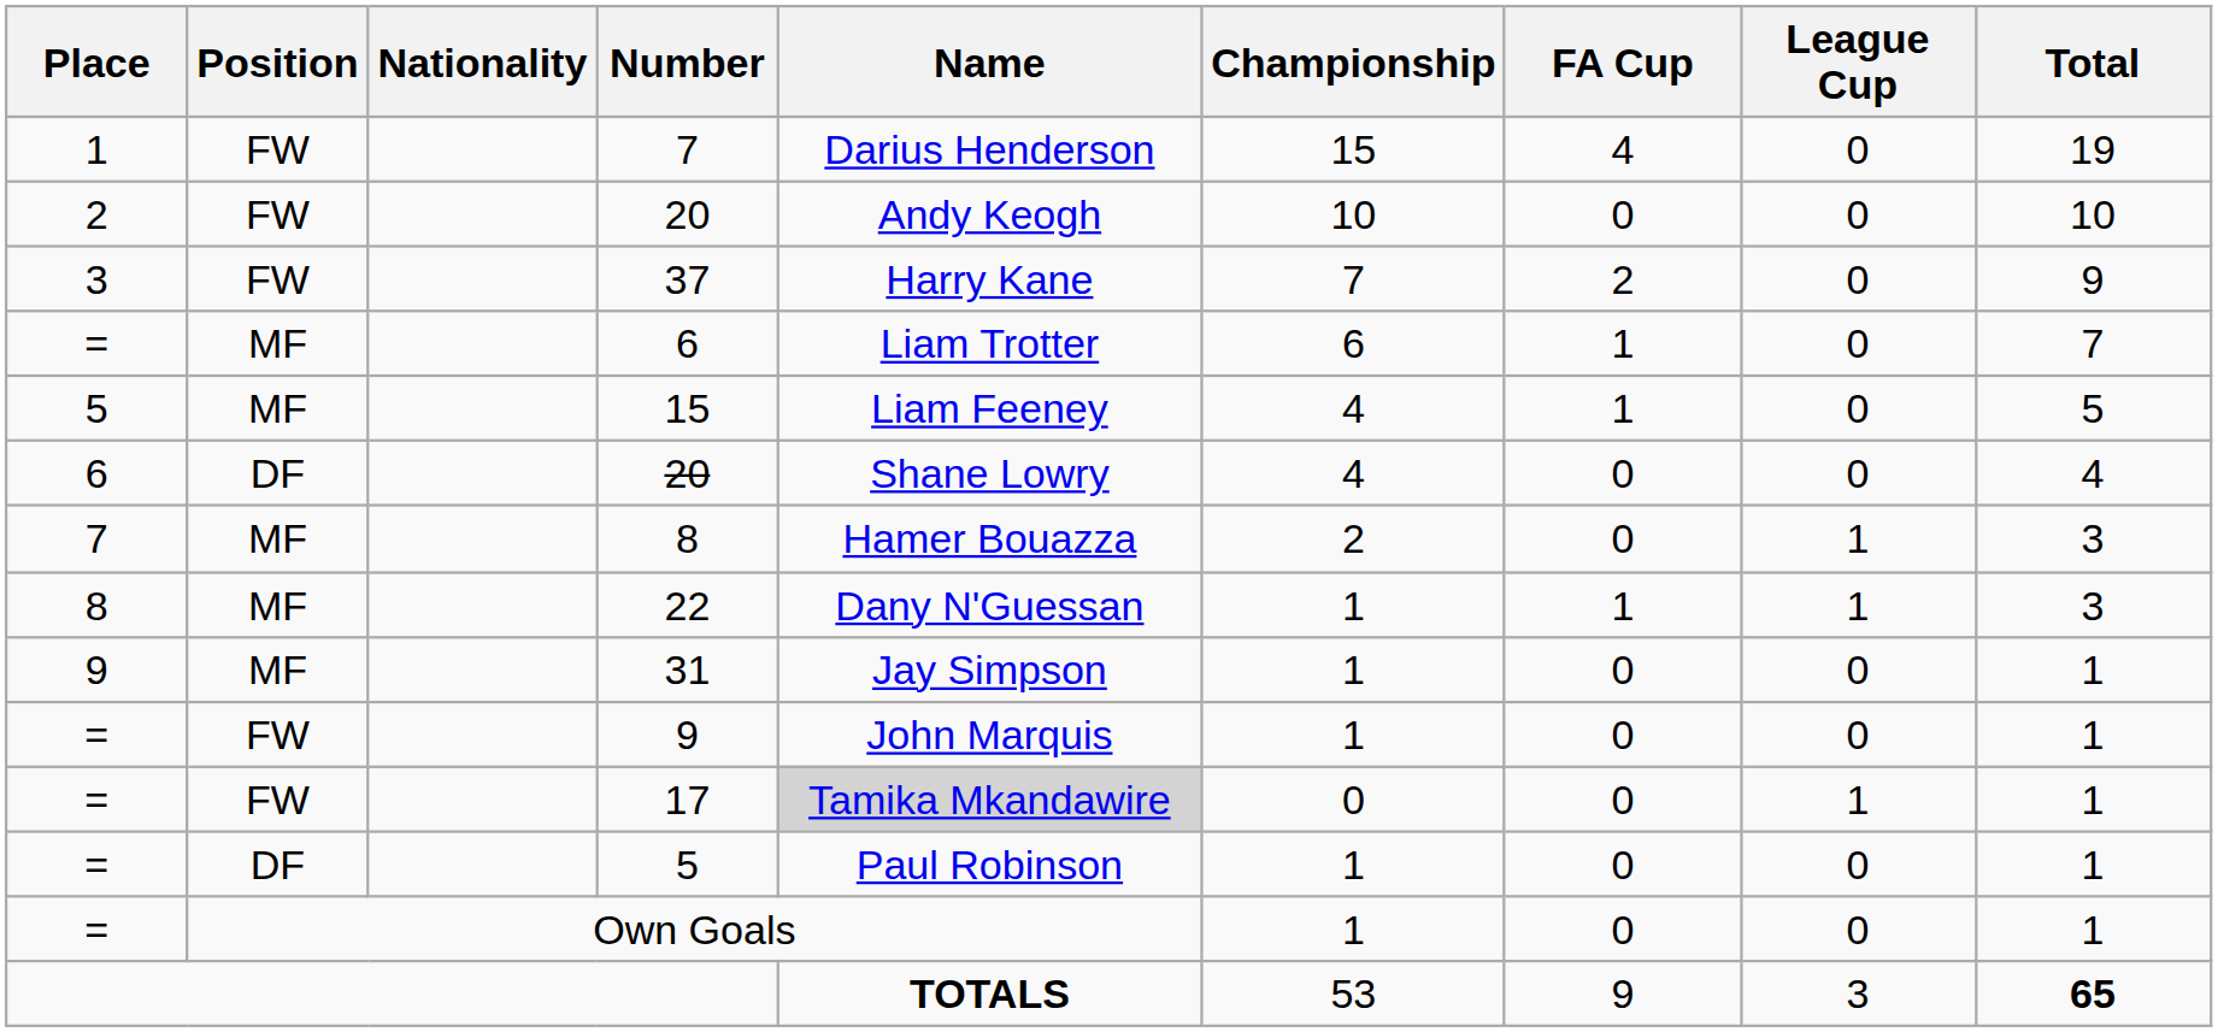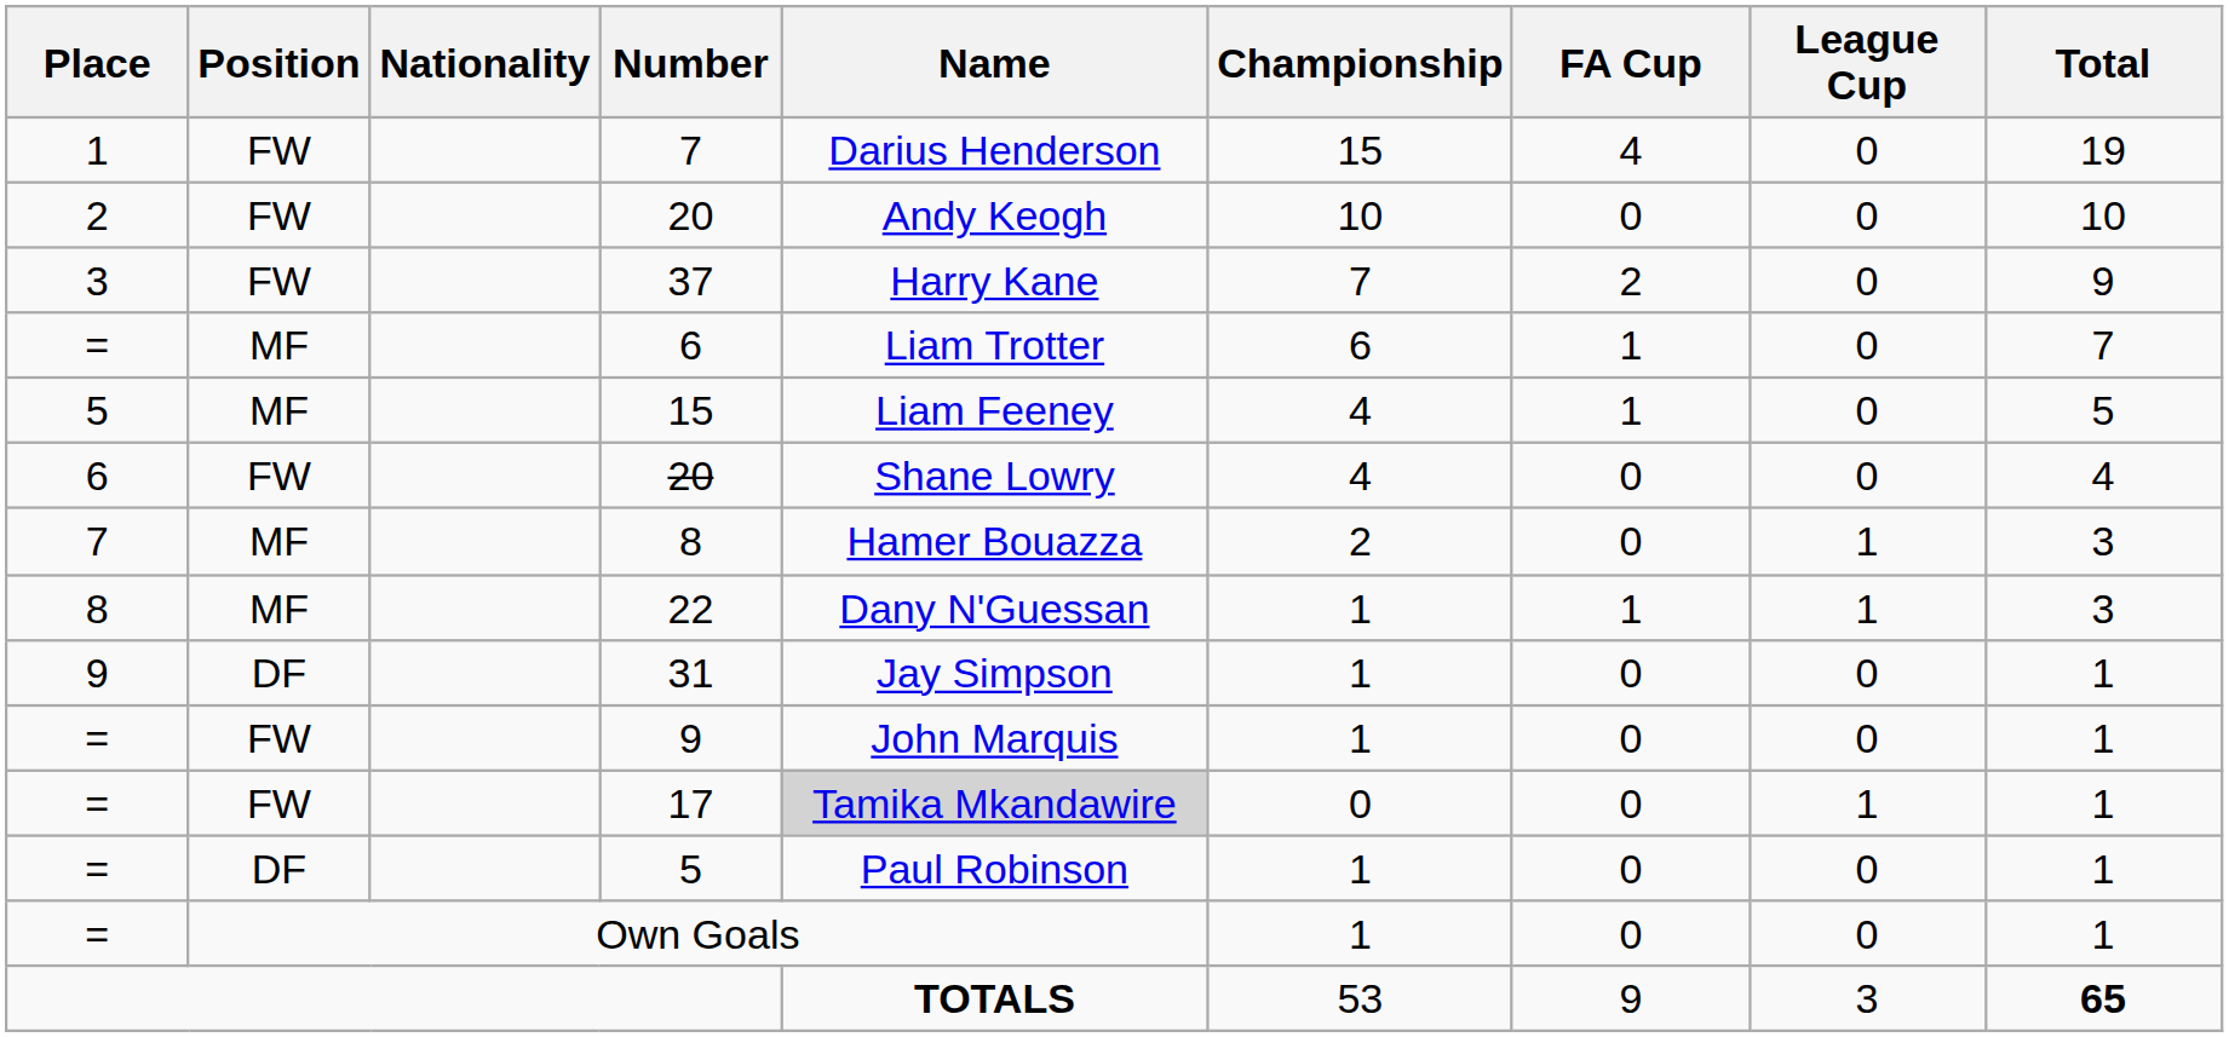6 / 20 | Position: DF -> FW
31 | Position: MF -> DF
